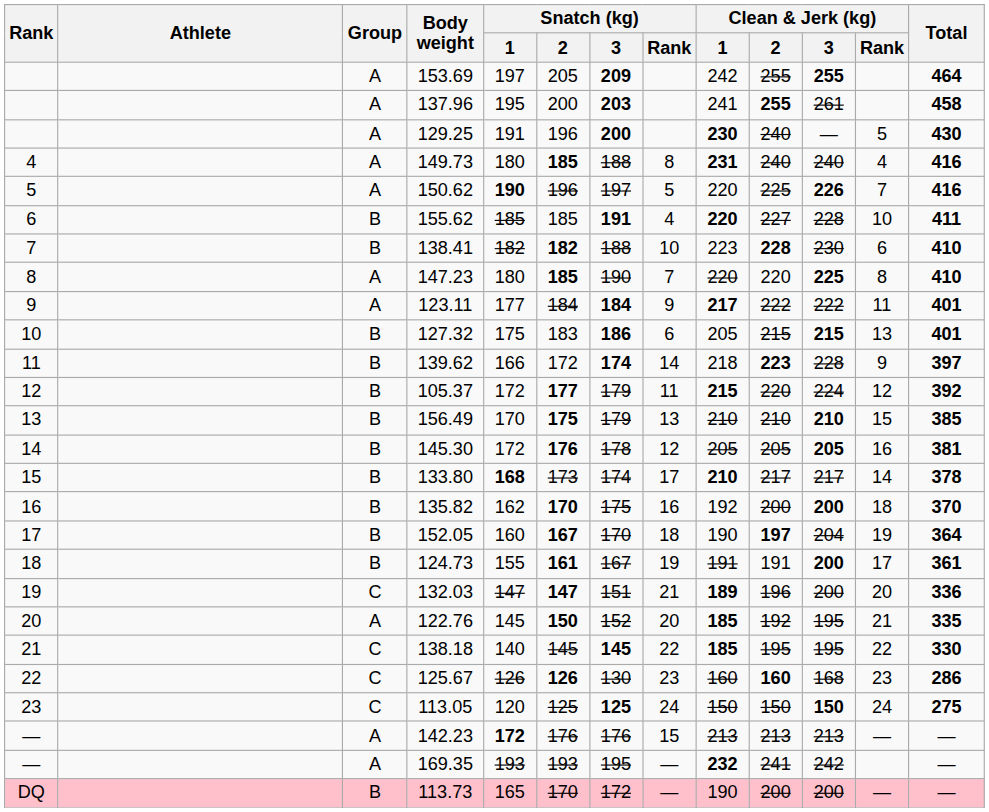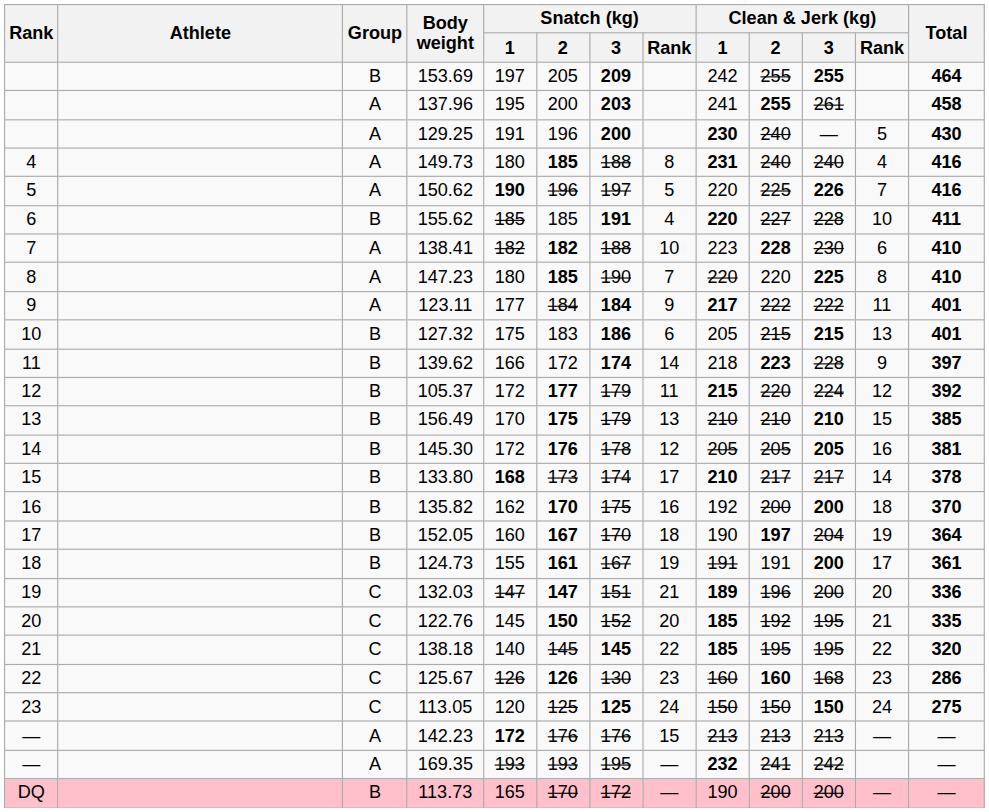153.69 | Group: A -> B
138.41 | Group: B -> A
122.76 | Group: A -> C
138.18 | Total: 330 -> 320
